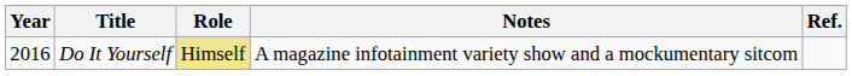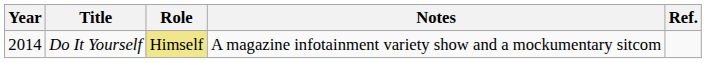Do It Yourself | Year: 2016 -> 2014
